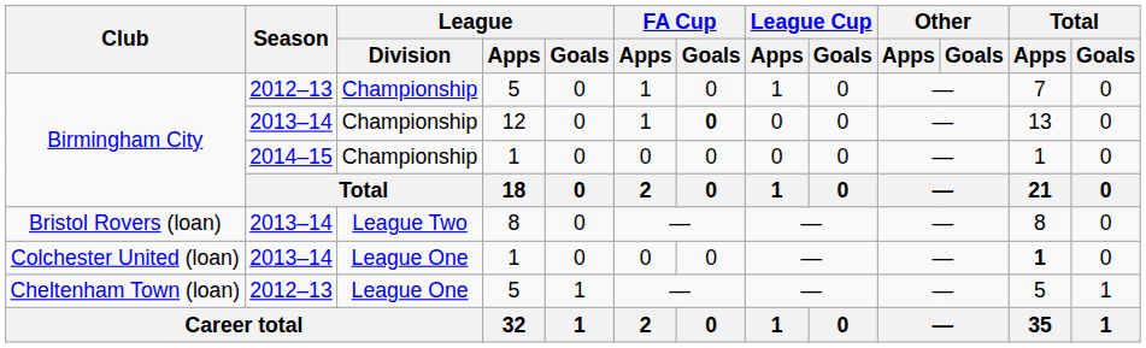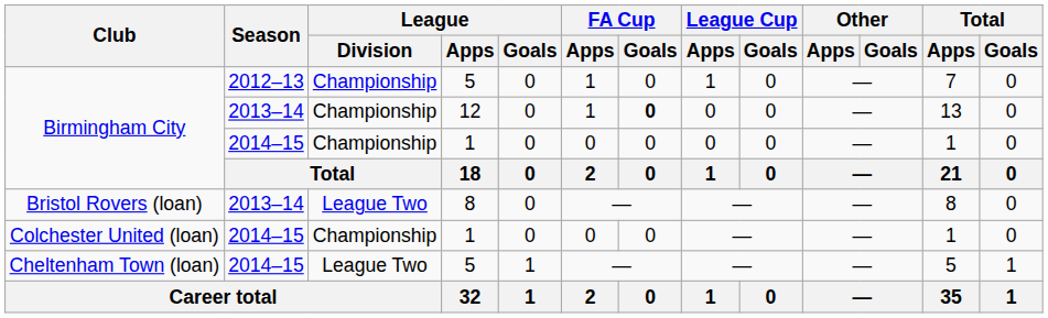Colchester United (loan) | Season: 2013–14 -> 2014–15
Colchester United (loan) | League / Division: League One -> Championship
Colchester United (loan) | Total / Apps: bold -> normal
Cheltenham Town (loan) | Season: 2012–13 -> 2014–15
Cheltenham Town (loan) | League / Division: League One -> League Two
